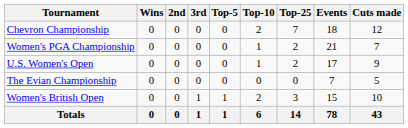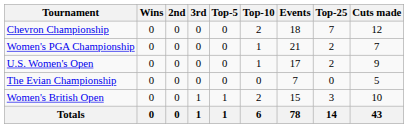columns swapped: Top-25 <-> Events
